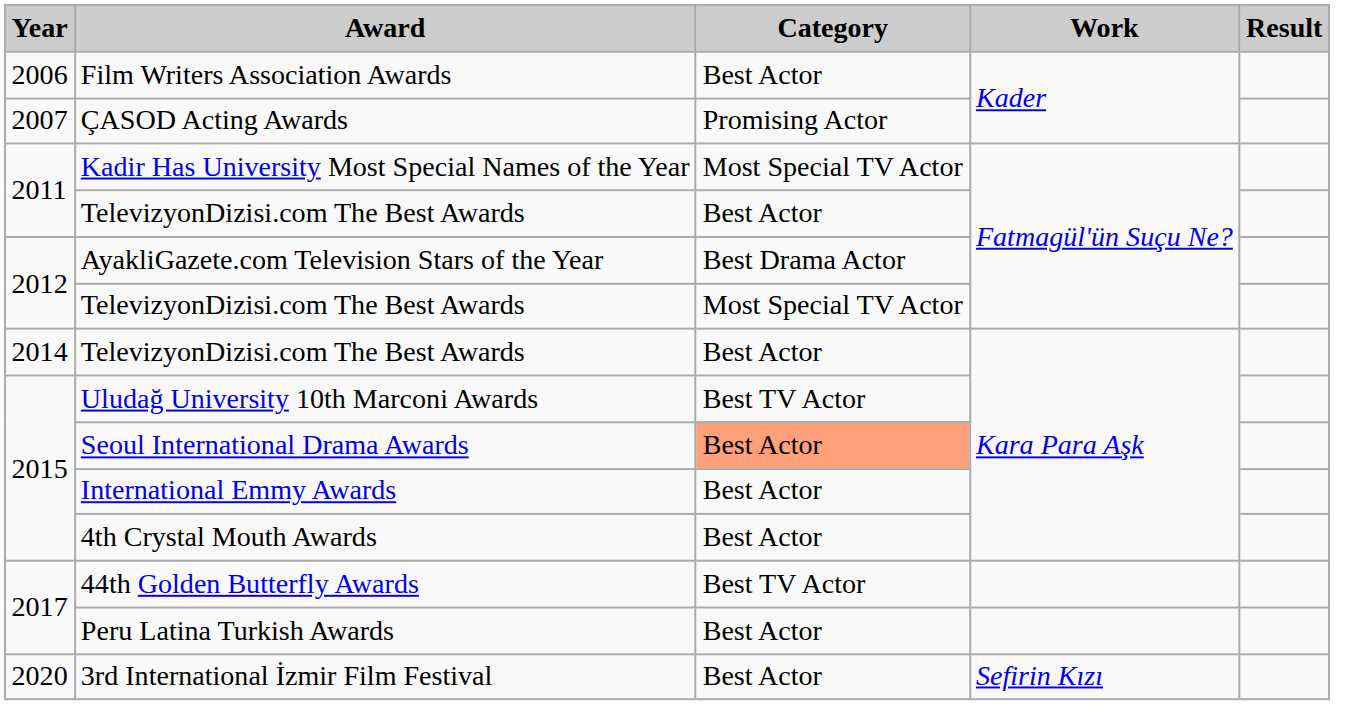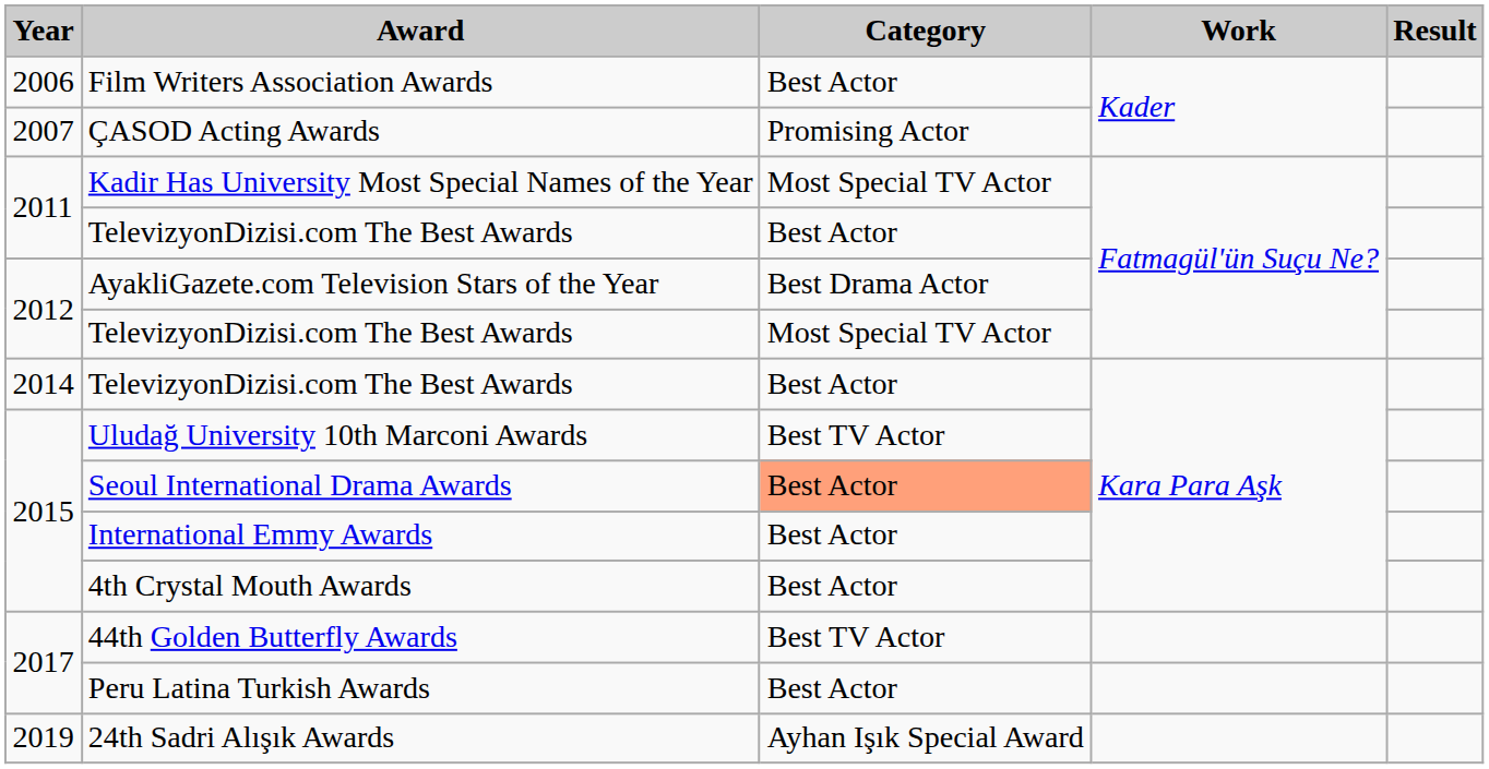+ row: 2019 | 24th Sadri Alışık Awards | Ayhan Işık Special Award
- row: 2020 | 3rd International İzmir Film Festival | Best Actor | Sefirin Kızı
